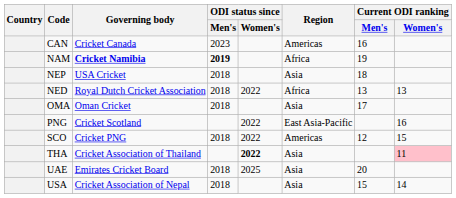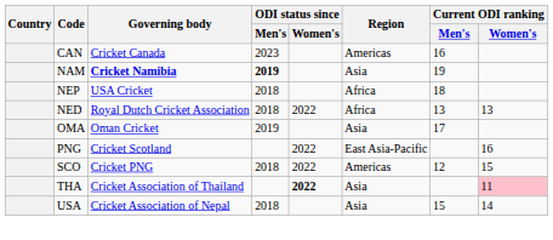NAM | Region: Africa -> Asia
NEP | Region: Asia -> Africa
OMA | ODI status since / Men's: 2018 -> 2019
- row: UAE | Emirates Cricket Board | 2018 | 2025 | Asia | 20
